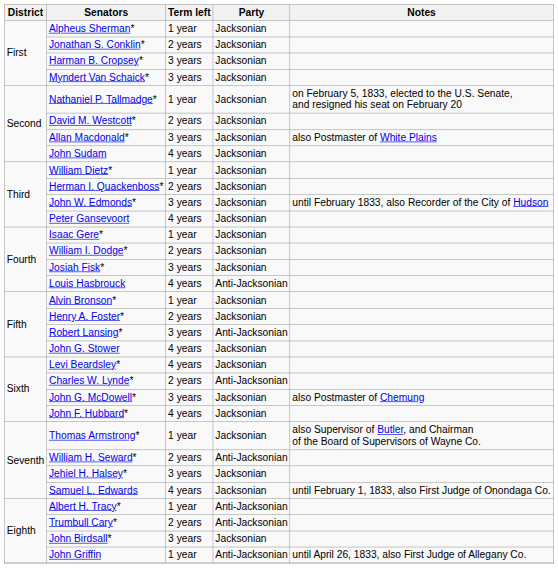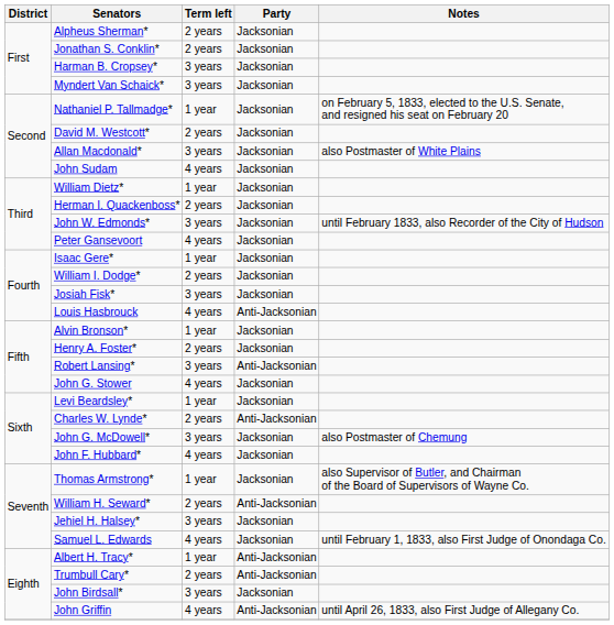Alpheus Sherman* | Term left: 1 year -> 2 years
Levi Beardsley* | Term left: 4 years -> 1 year
John Griffin | Term left: 1 year -> 4 years
